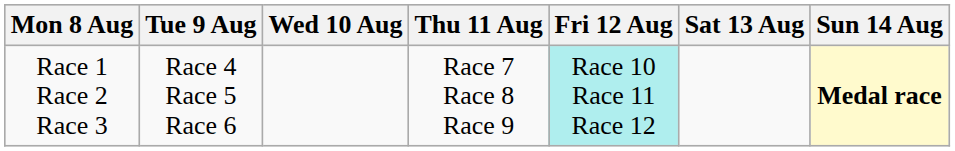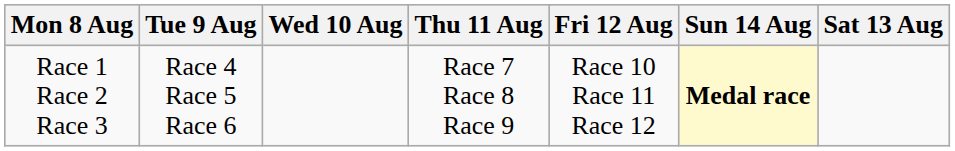columns swapped: Sat 13 Aug <-> Sun 14 Aug
Race 1 Race 2 Race 3 | Fri 12 Aug: paleturquoise background -> no background
